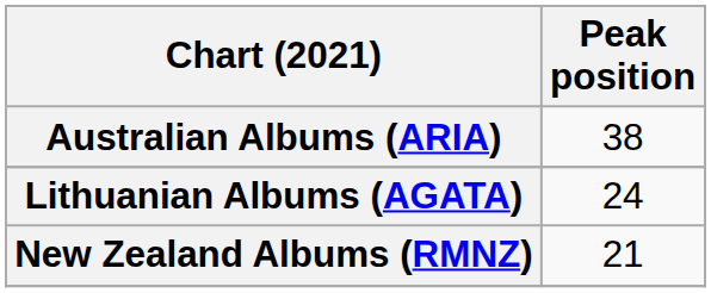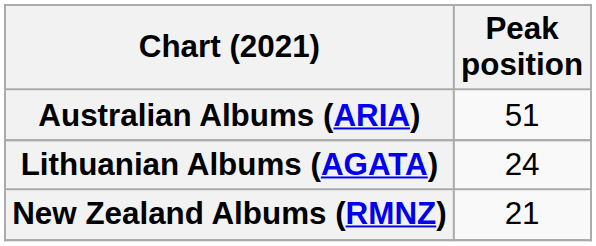Australian Albums (ARIA) | Peak position: 38 -> 51
